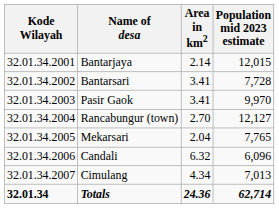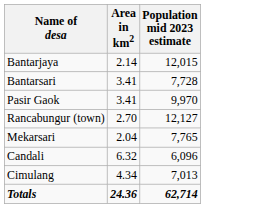- column: Kode Wilayah | 32.01.34.2001 | 32.01.34.2002 | 32.01.34.2003 | 32.01.34.2004 | 32.01.34.2005 | 32.01.34.2006 | 32.01.34.2007 | 32.01.34
